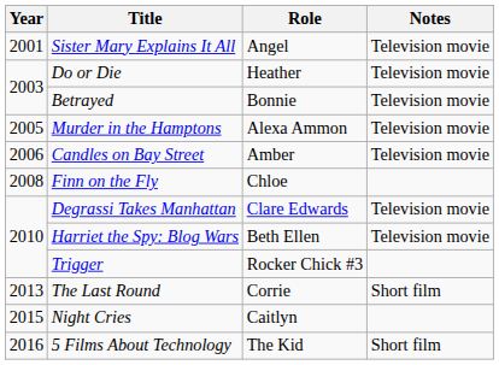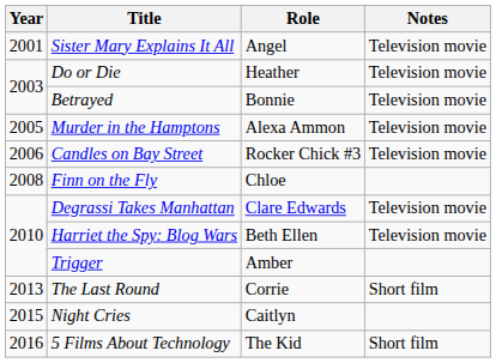Candles on Bay Street | Role: Amber -> Rocker Chick #3
Trigger | Role: Rocker Chick #3 -> Amber
